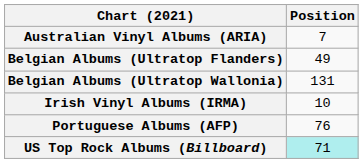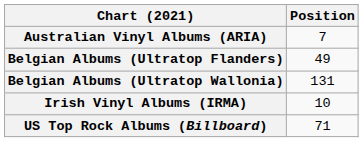- row: Portuguese Albums (AFP) | 76
US Top Rock Albums (Billboard) | Position: paleturquoise background -> no background
